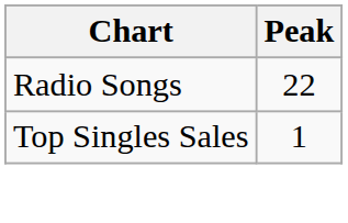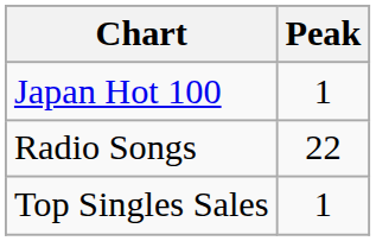+ row: Japan Hot 100 | 1
